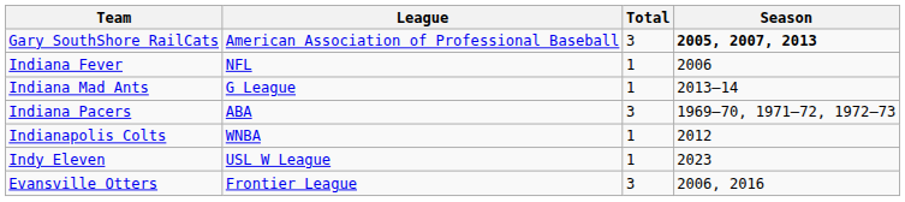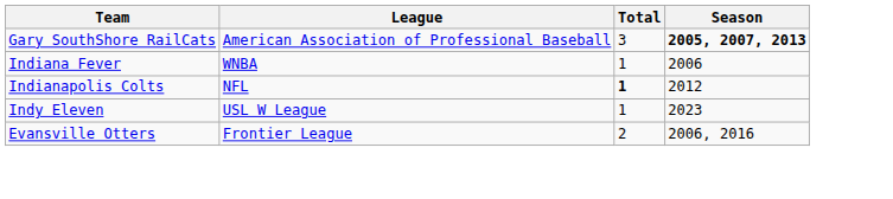Indiana Fever | League: NFL -> WNBA
- row: Indiana Mad Ants | G League | 1 | 2013–14
- row: Indiana Pacers | ABA | 3 | 1969–70, 1971–72, 1972–73
Indianapolis Colts | League: WNBA -> NFL
Indianapolis Colts | Total: normal -> bold
Evansville Otters | Total: 3 -> 2
